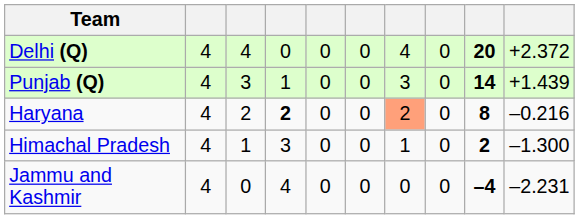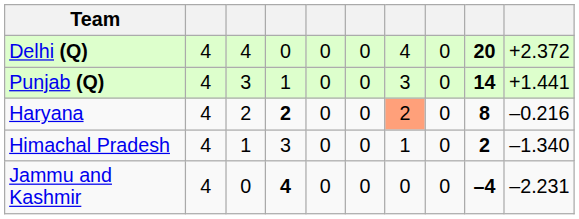Punjab (Q) | column 10: +1.439 -> +1.441
Himachal Pradesh | column 10: –1.300 -> –1.340
Jammu and Kashmir | column 4: normal -> bold
